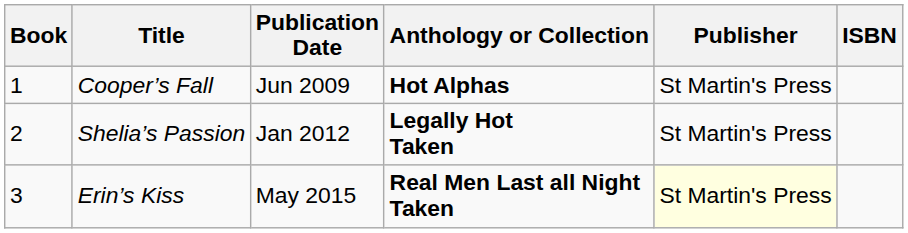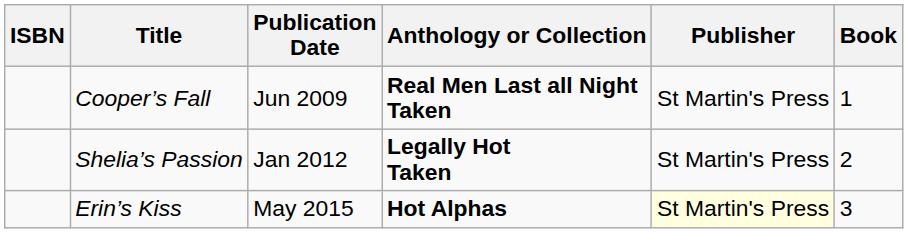columns swapped: Book <-> ISBN
Cooper’s Fall | Anthology or Collection: Hot Alphas -> Real Men Last all Night Taken
Erin’s Kiss | Anthology or Collection: Real Men Last all Night Taken -> Hot Alphas
